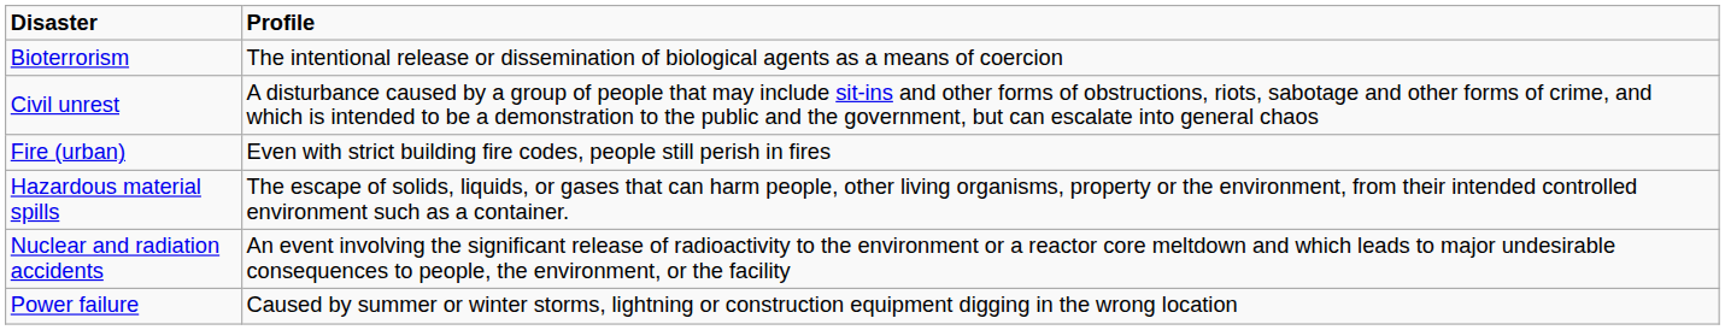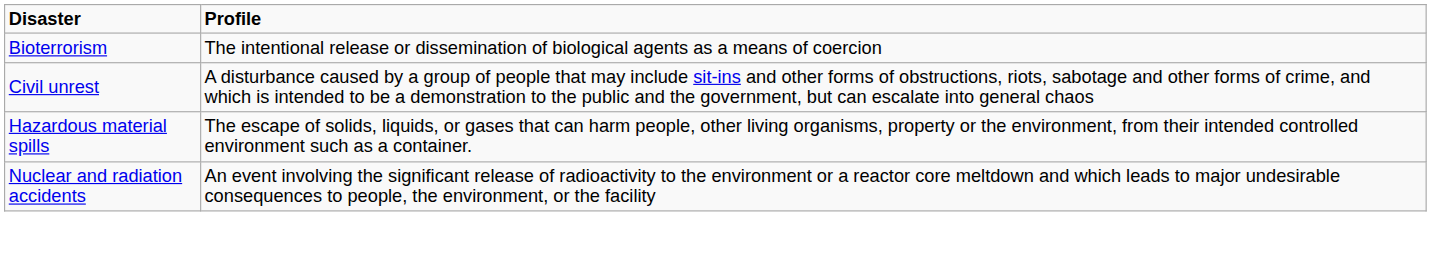- row: Fire (urban) | Even with strict building fire codes, people still perish in fires
- row: Power failure | Caused by summer or winter storms, lightning or construction equipment digging in the wrong location
